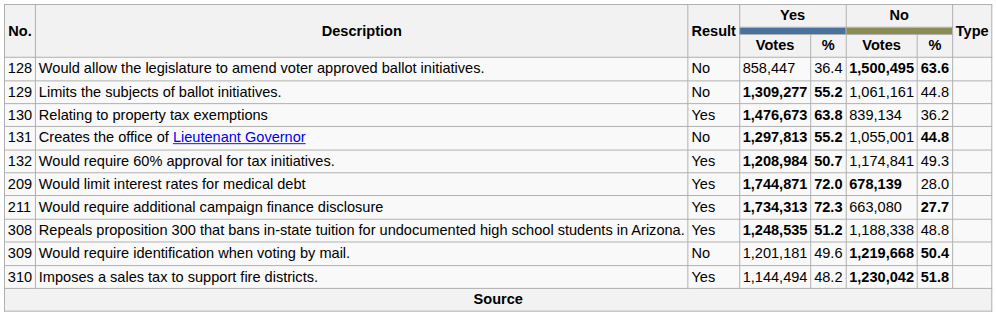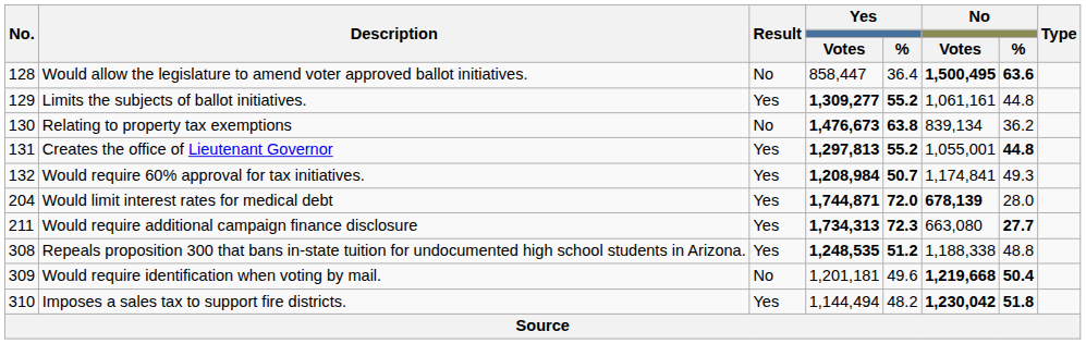Limits the subjects of ballot initiatives. | Result: No -> Yes
Relating to property tax exemptions | Result: Yes -> No
Creates the office of Lieutenant Governor | Result: No -> Yes
Would limit interest rates for medical debt | No.: 209 -> 204
